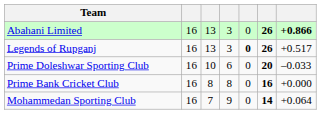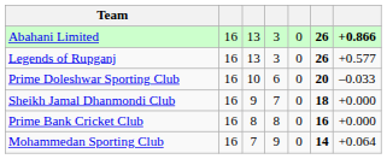Legends of Rupganj | column 5: bold -> normal
Legends of Rupganj | column 7: +0.517 -> +0.577
+ row: Sheikh Jamal Dhanmondi Club | 16 | 9 | 7 | 0 | 18 | +0.000
